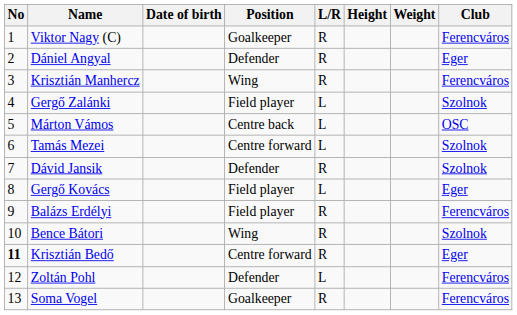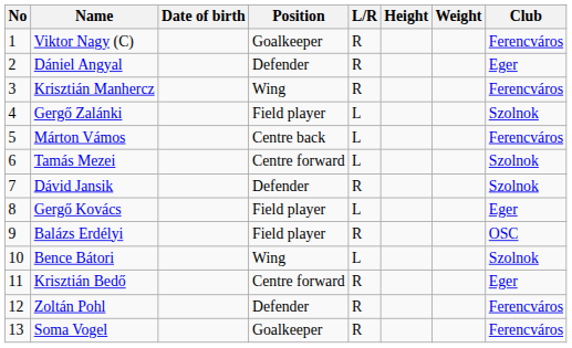Márton Vámos | Club: OSC -> Ferencváros
Balázs Erdélyi | Club: Ferencváros -> OSC
Bence Bátori | L/R: R -> L
Krisztián Bedő | No: bold -> normal
Zoltán Pohl | L/R: L -> R
